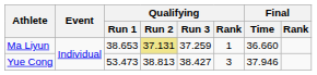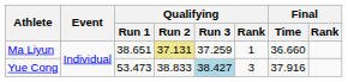Ma Liyun | Qualifying / Run 1: 38.653 -> 38.651
Yue Cong | Qualifying / Run 2: 38.813 -> 38.833
Yue Cong | Qualifying / Run 3: no background -> lightblue background
Yue Cong | Final / Time: 37.946 -> 37.916
